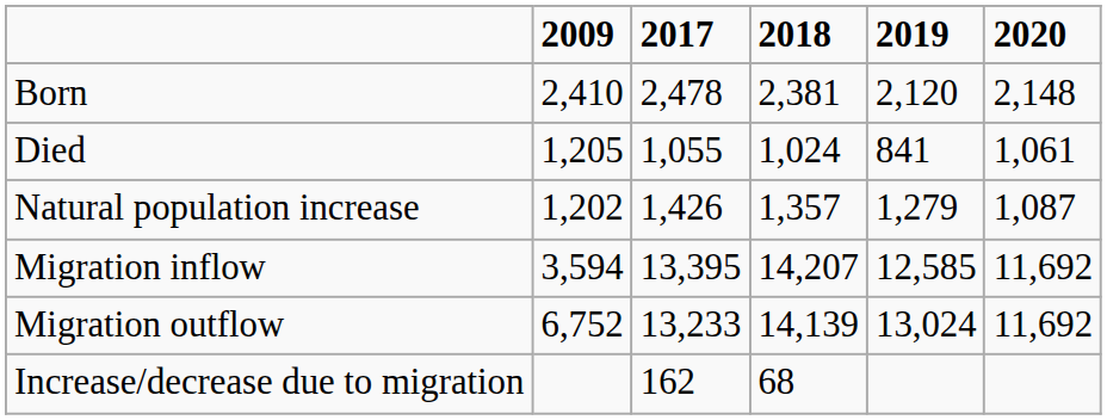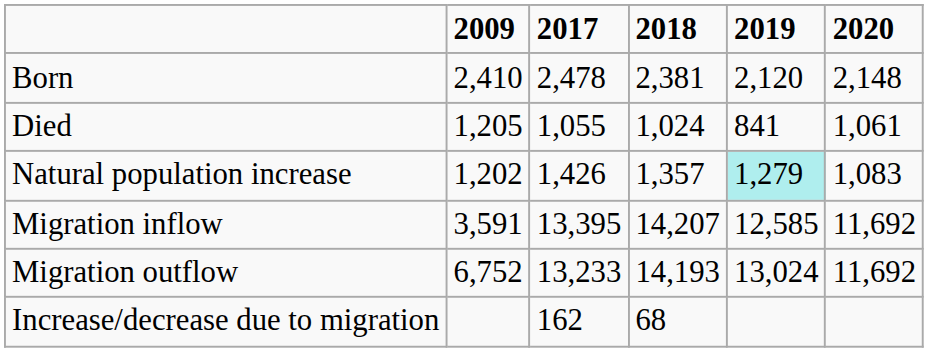Natural population increase | 2019: no background -> paleturquoise background
Natural population increase | 2020: 1,087 -> 1,083
Migration inflow | 2009: 3,594 -> 3,591
Migration outflow | 2018: 14,139 -> 14,193
